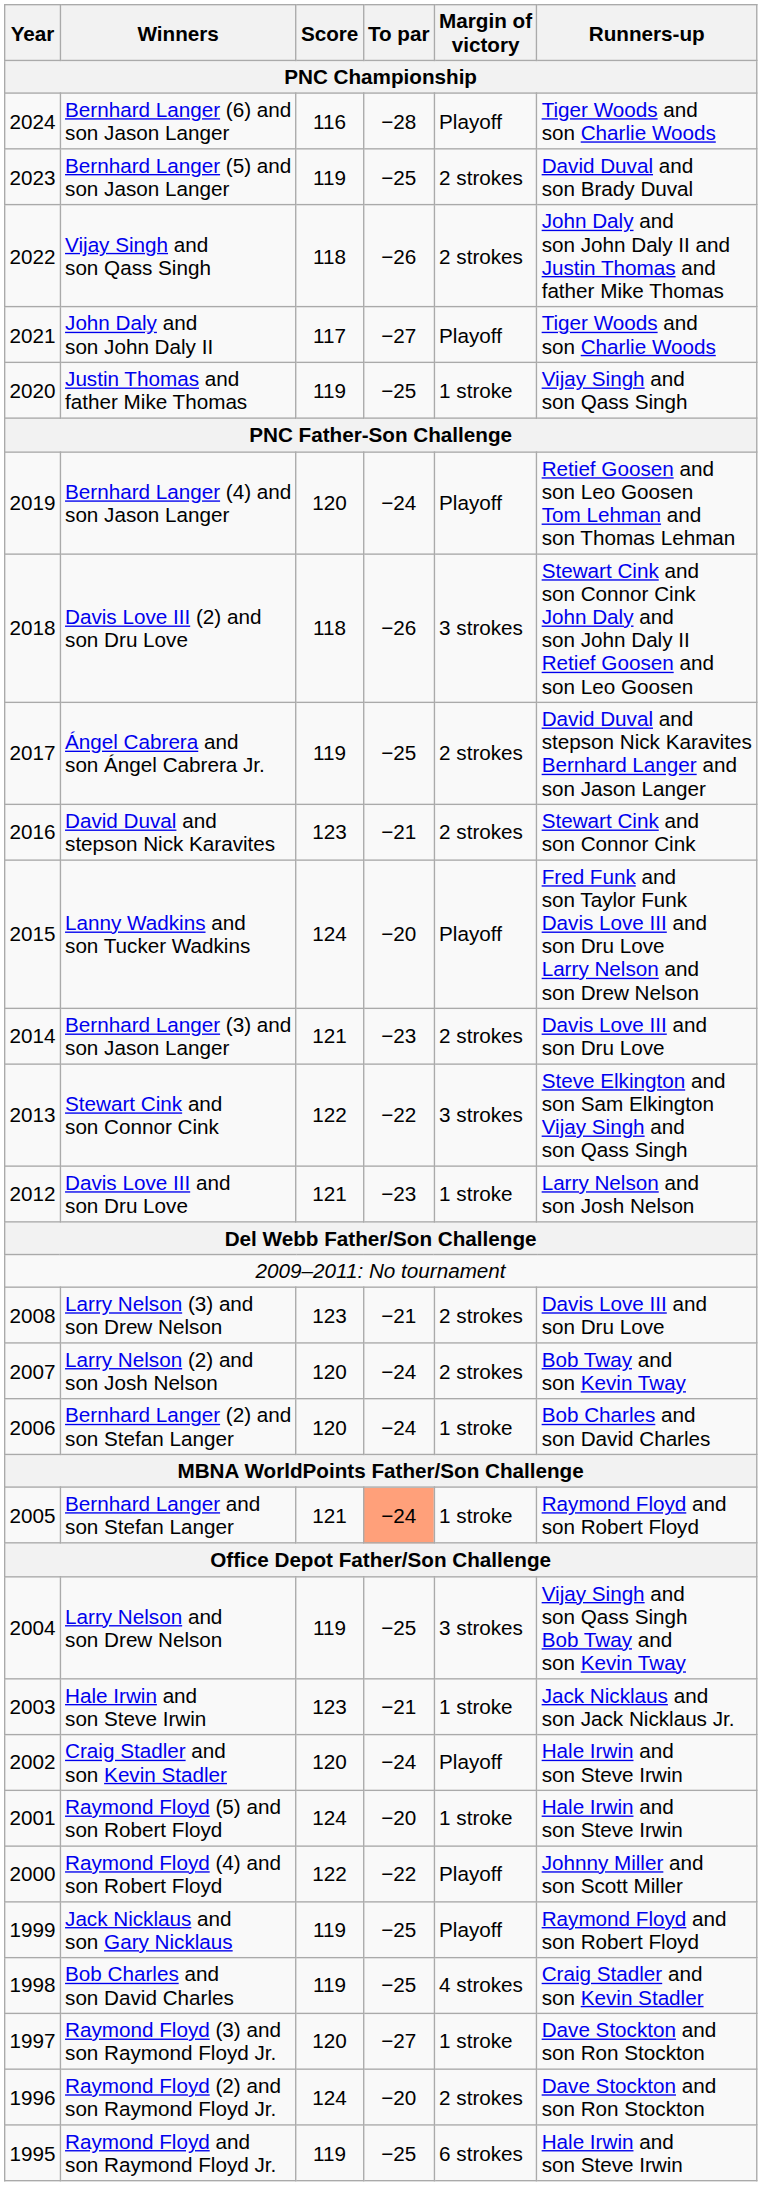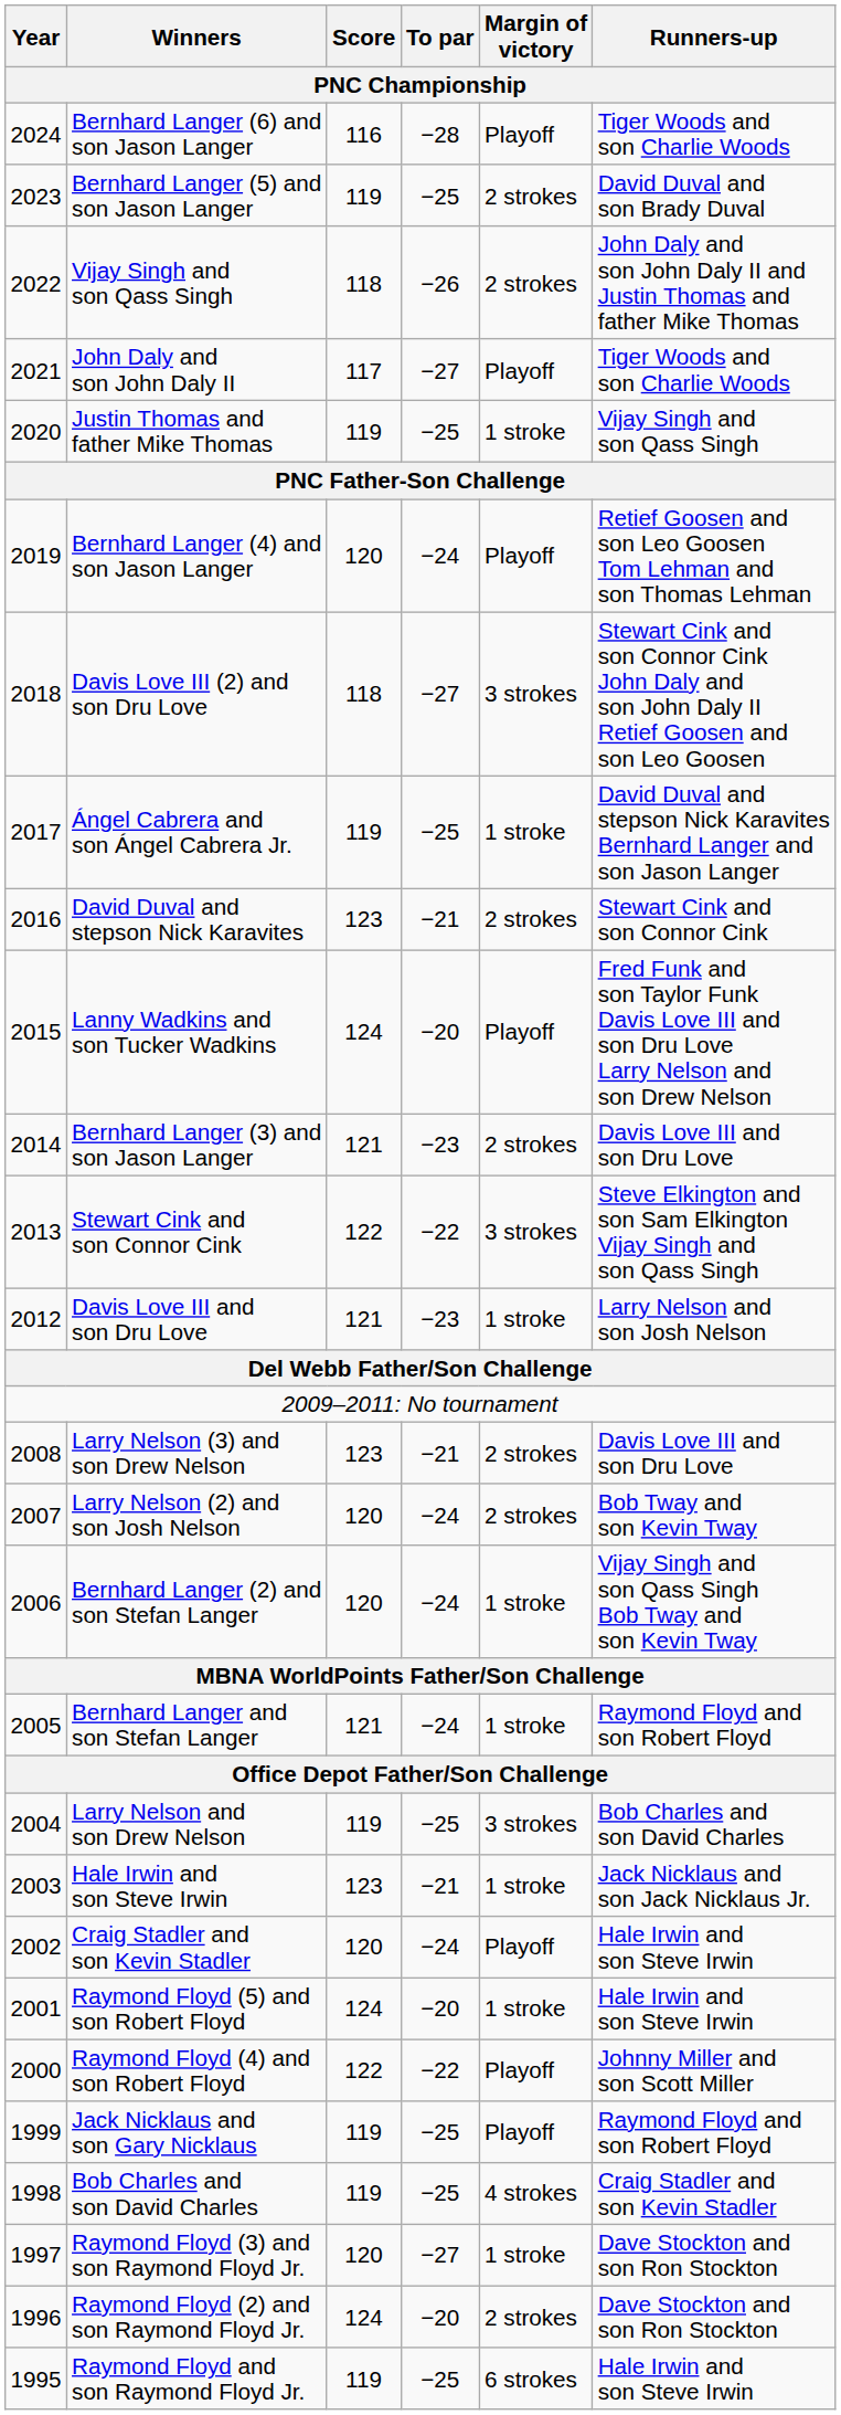Davis Love III (2) and son Dru Love | To par: −26 -> −27
Ángel Cabrera and son Ángel Cabrera Jr. | Margin of victory: 2 strokes -> 1 stroke
Bernhard Langer (2) and son Stefan Langer | Runners-up: Bob Charles and son David Charles -> Vijay Singh and son Qass Singh Bob Tway and son Kevin Tway
Bernhard Langer and son Stefan Langer | To par: lightsalmon background -> no background
Larry Nelson and son Drew Nelson | Runners-up: Vijay Singh and son Qass Singh Bob Tway and son Kevin Tway -> Bob Charles and son David Charles
